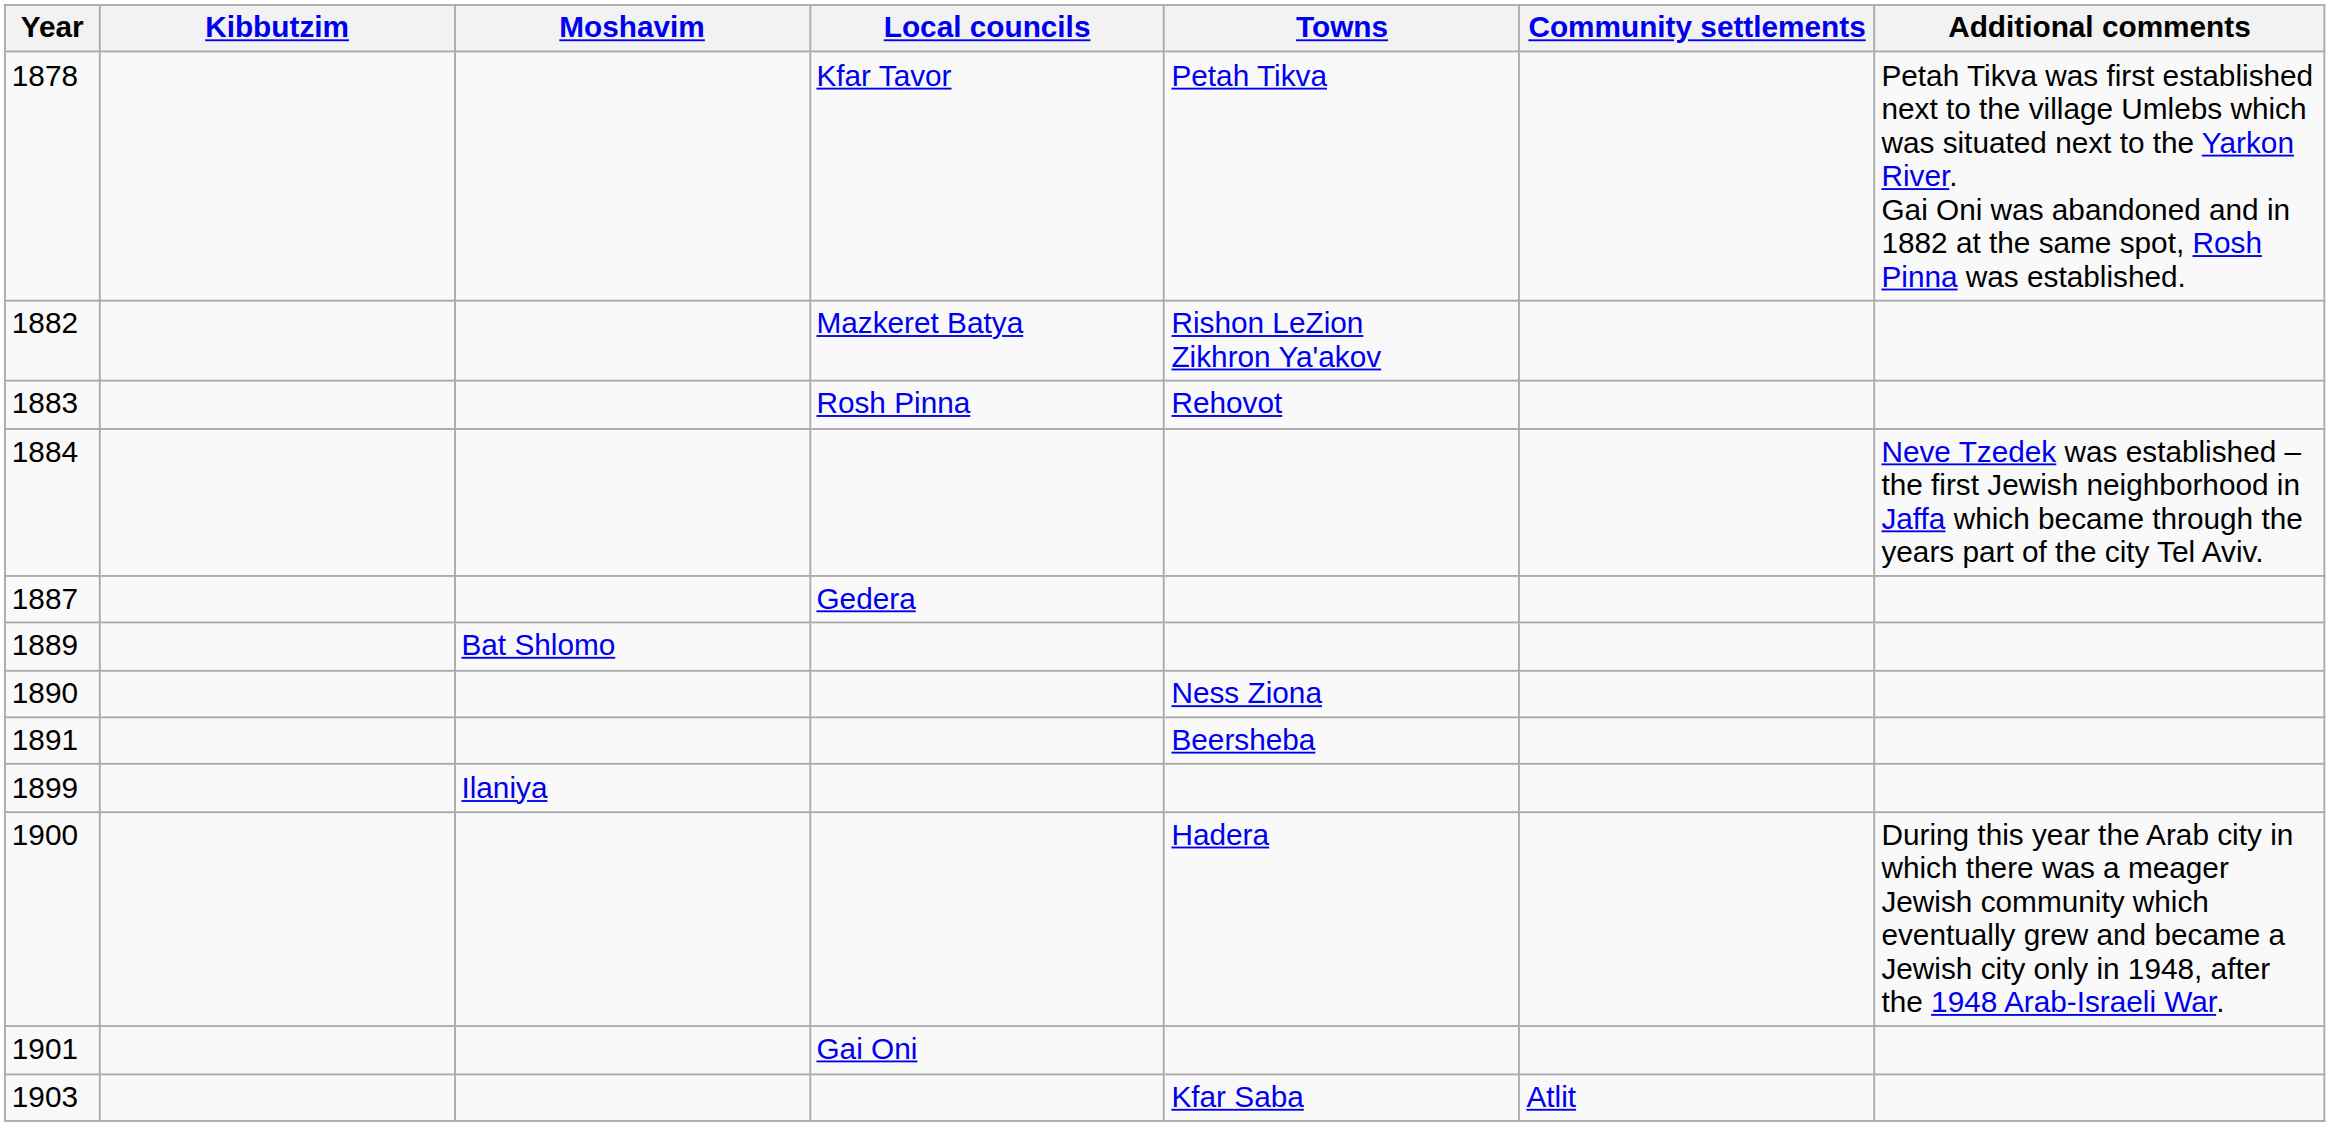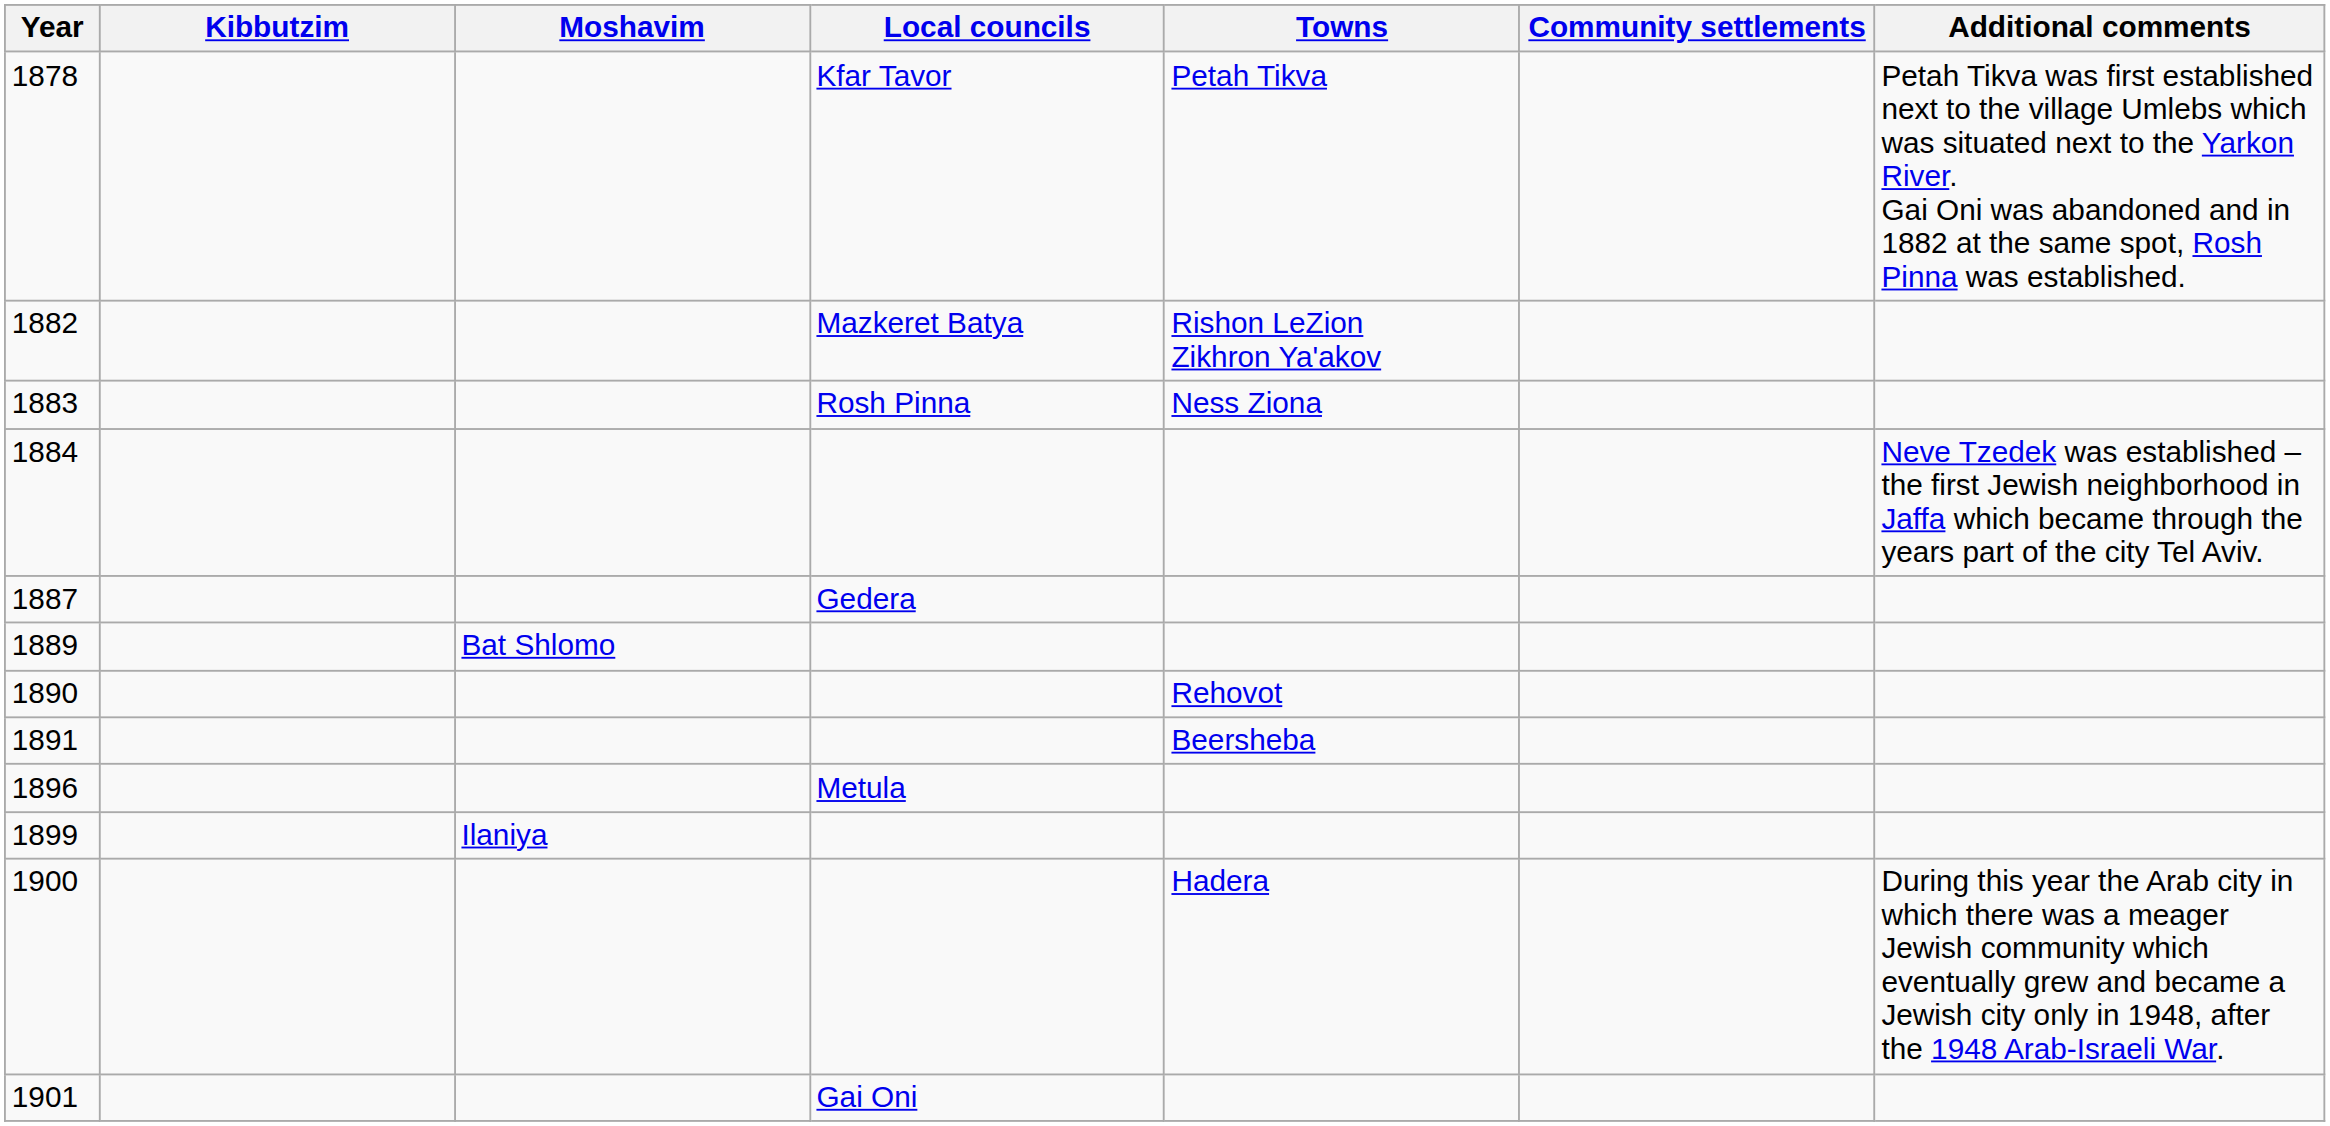1883 | Towns: Rehovot -> Ness Ziona
1890 | Towns: Ness Ziona -> Rehovot
+ row: 1896 | Metula
- row: 1903 | Kfar Saba | Atlit
